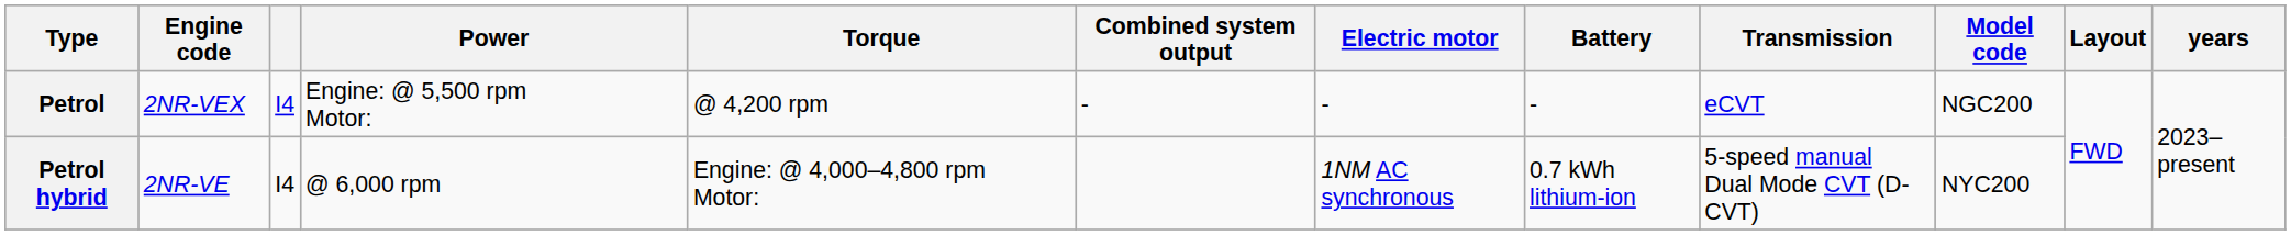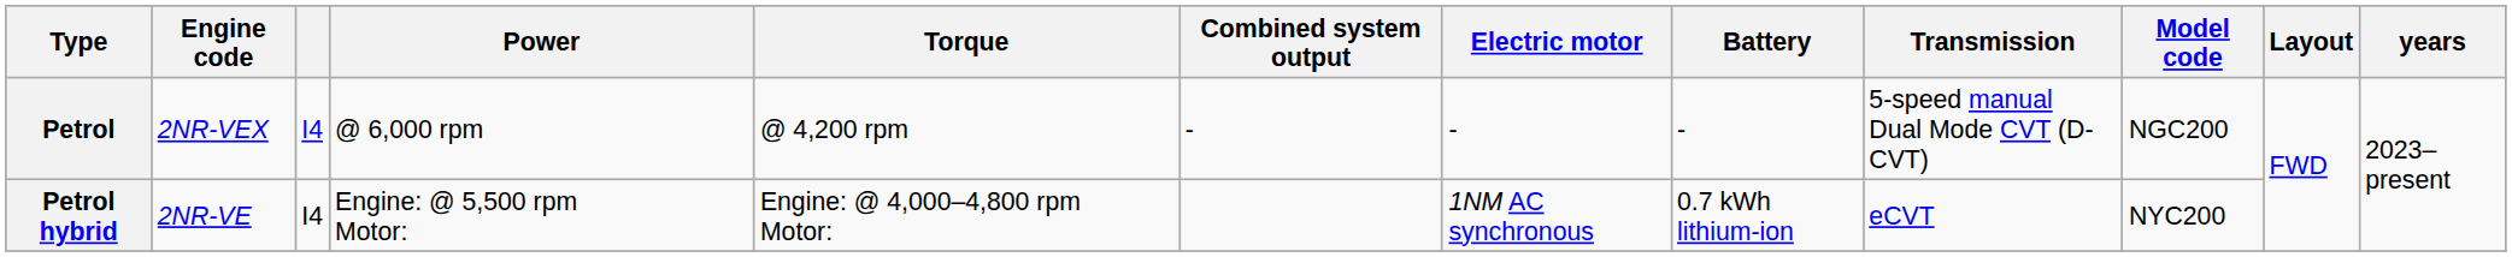Petrol | Power: Engine: @ 5,500 rpm Motor: -> @ 6,000 rpm
Petrol | Transmission: eCVT -> 5-speed manual Dual Mode CVT (D-CVT)
Petrol hybrid | Power: @ 6,000 rpm -> Engine: @ 5,500 rpm Motor:
Petrol hybrid | Transmission: 5-speed manual Dual Mode CVT (D-CVT) -> eCVT
